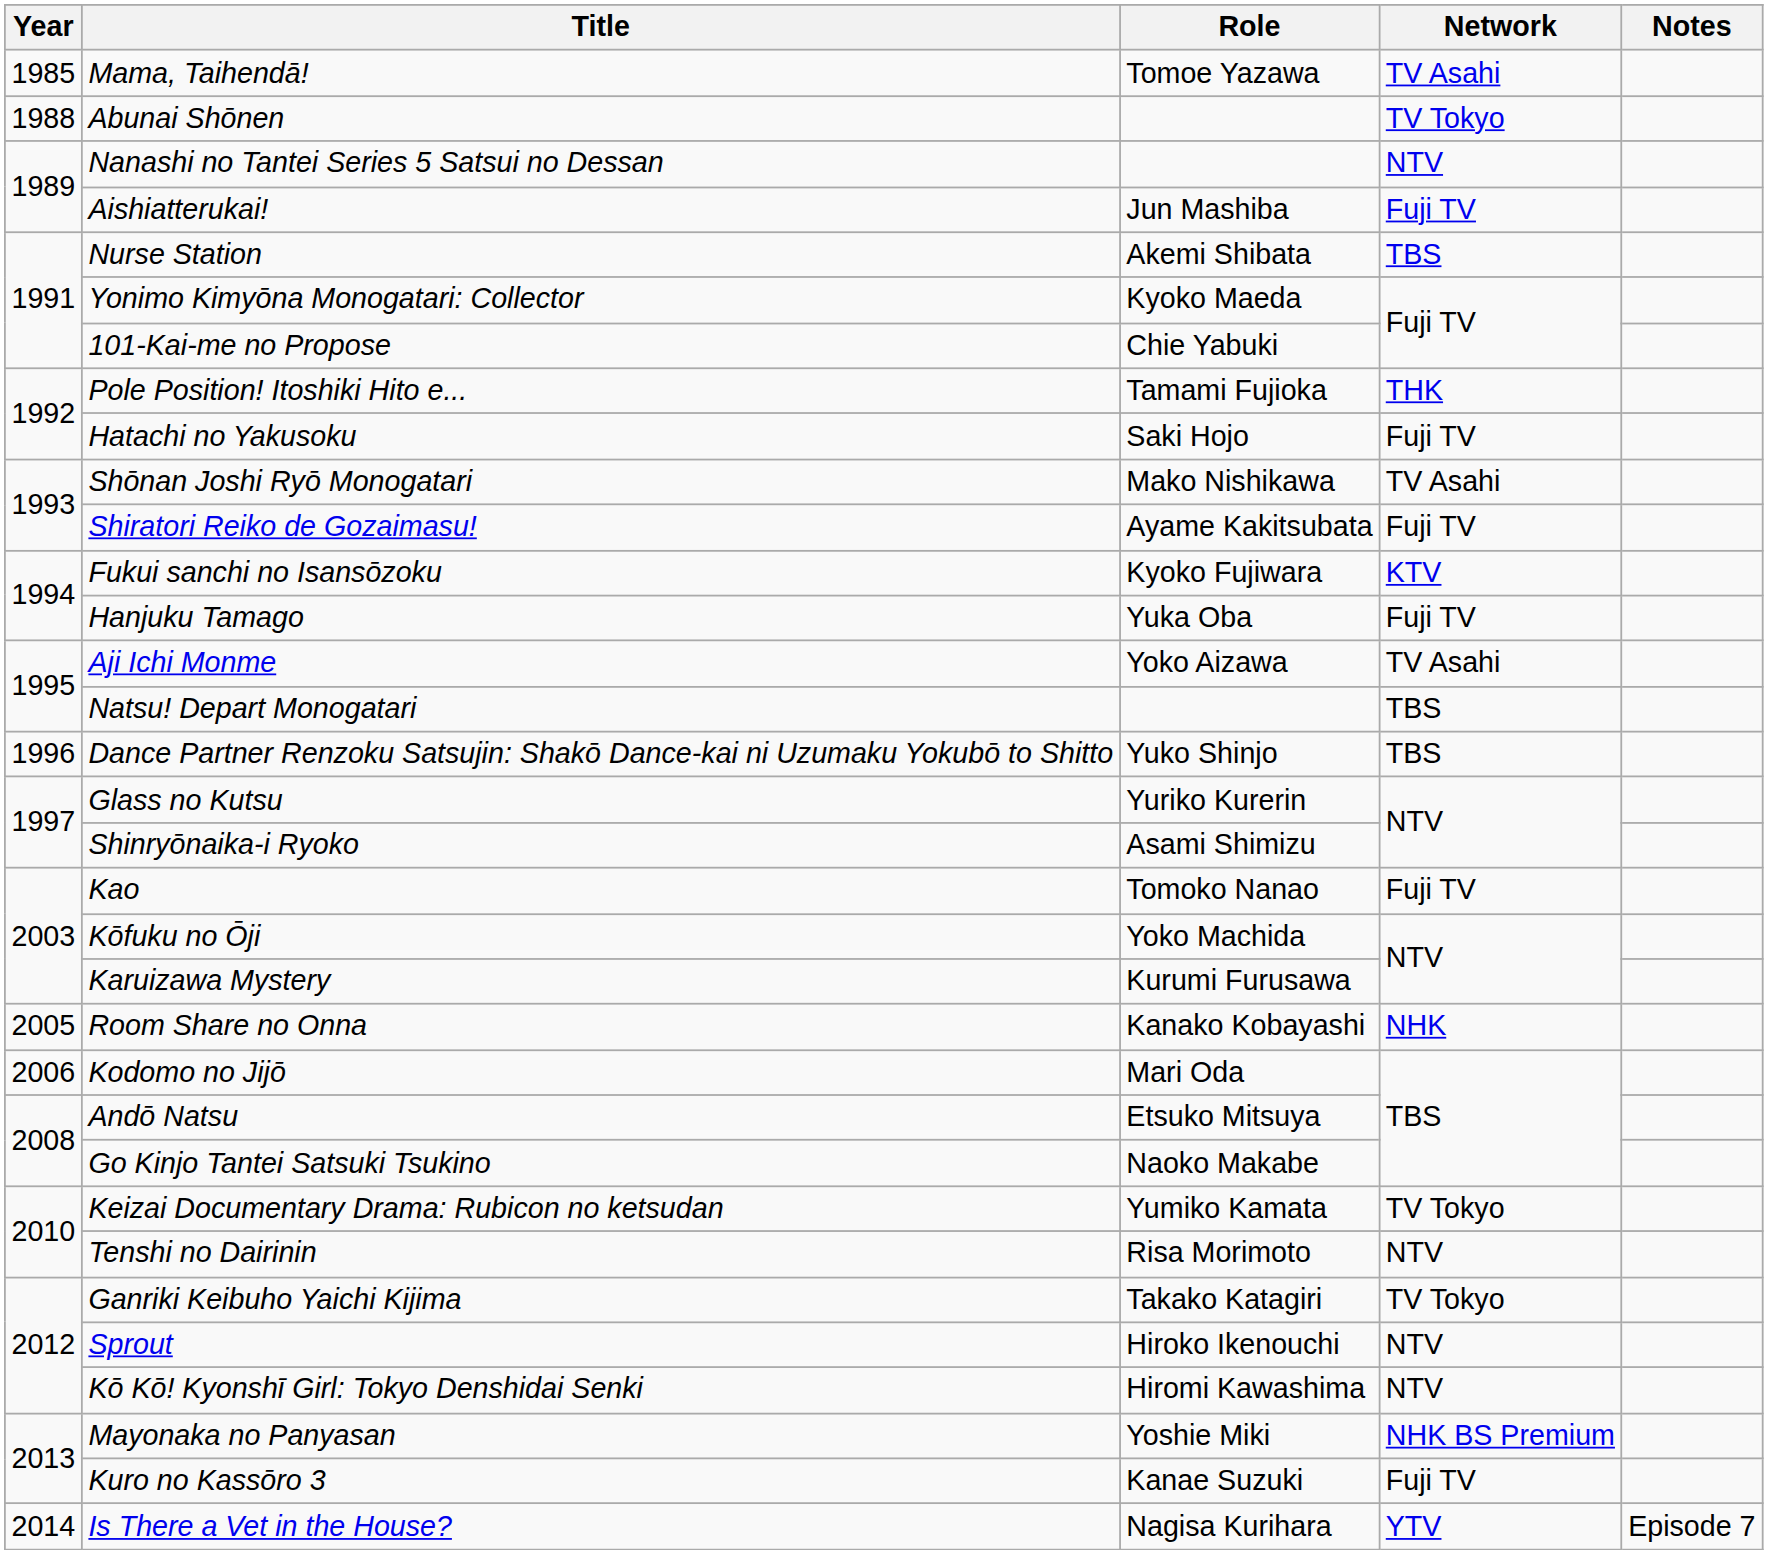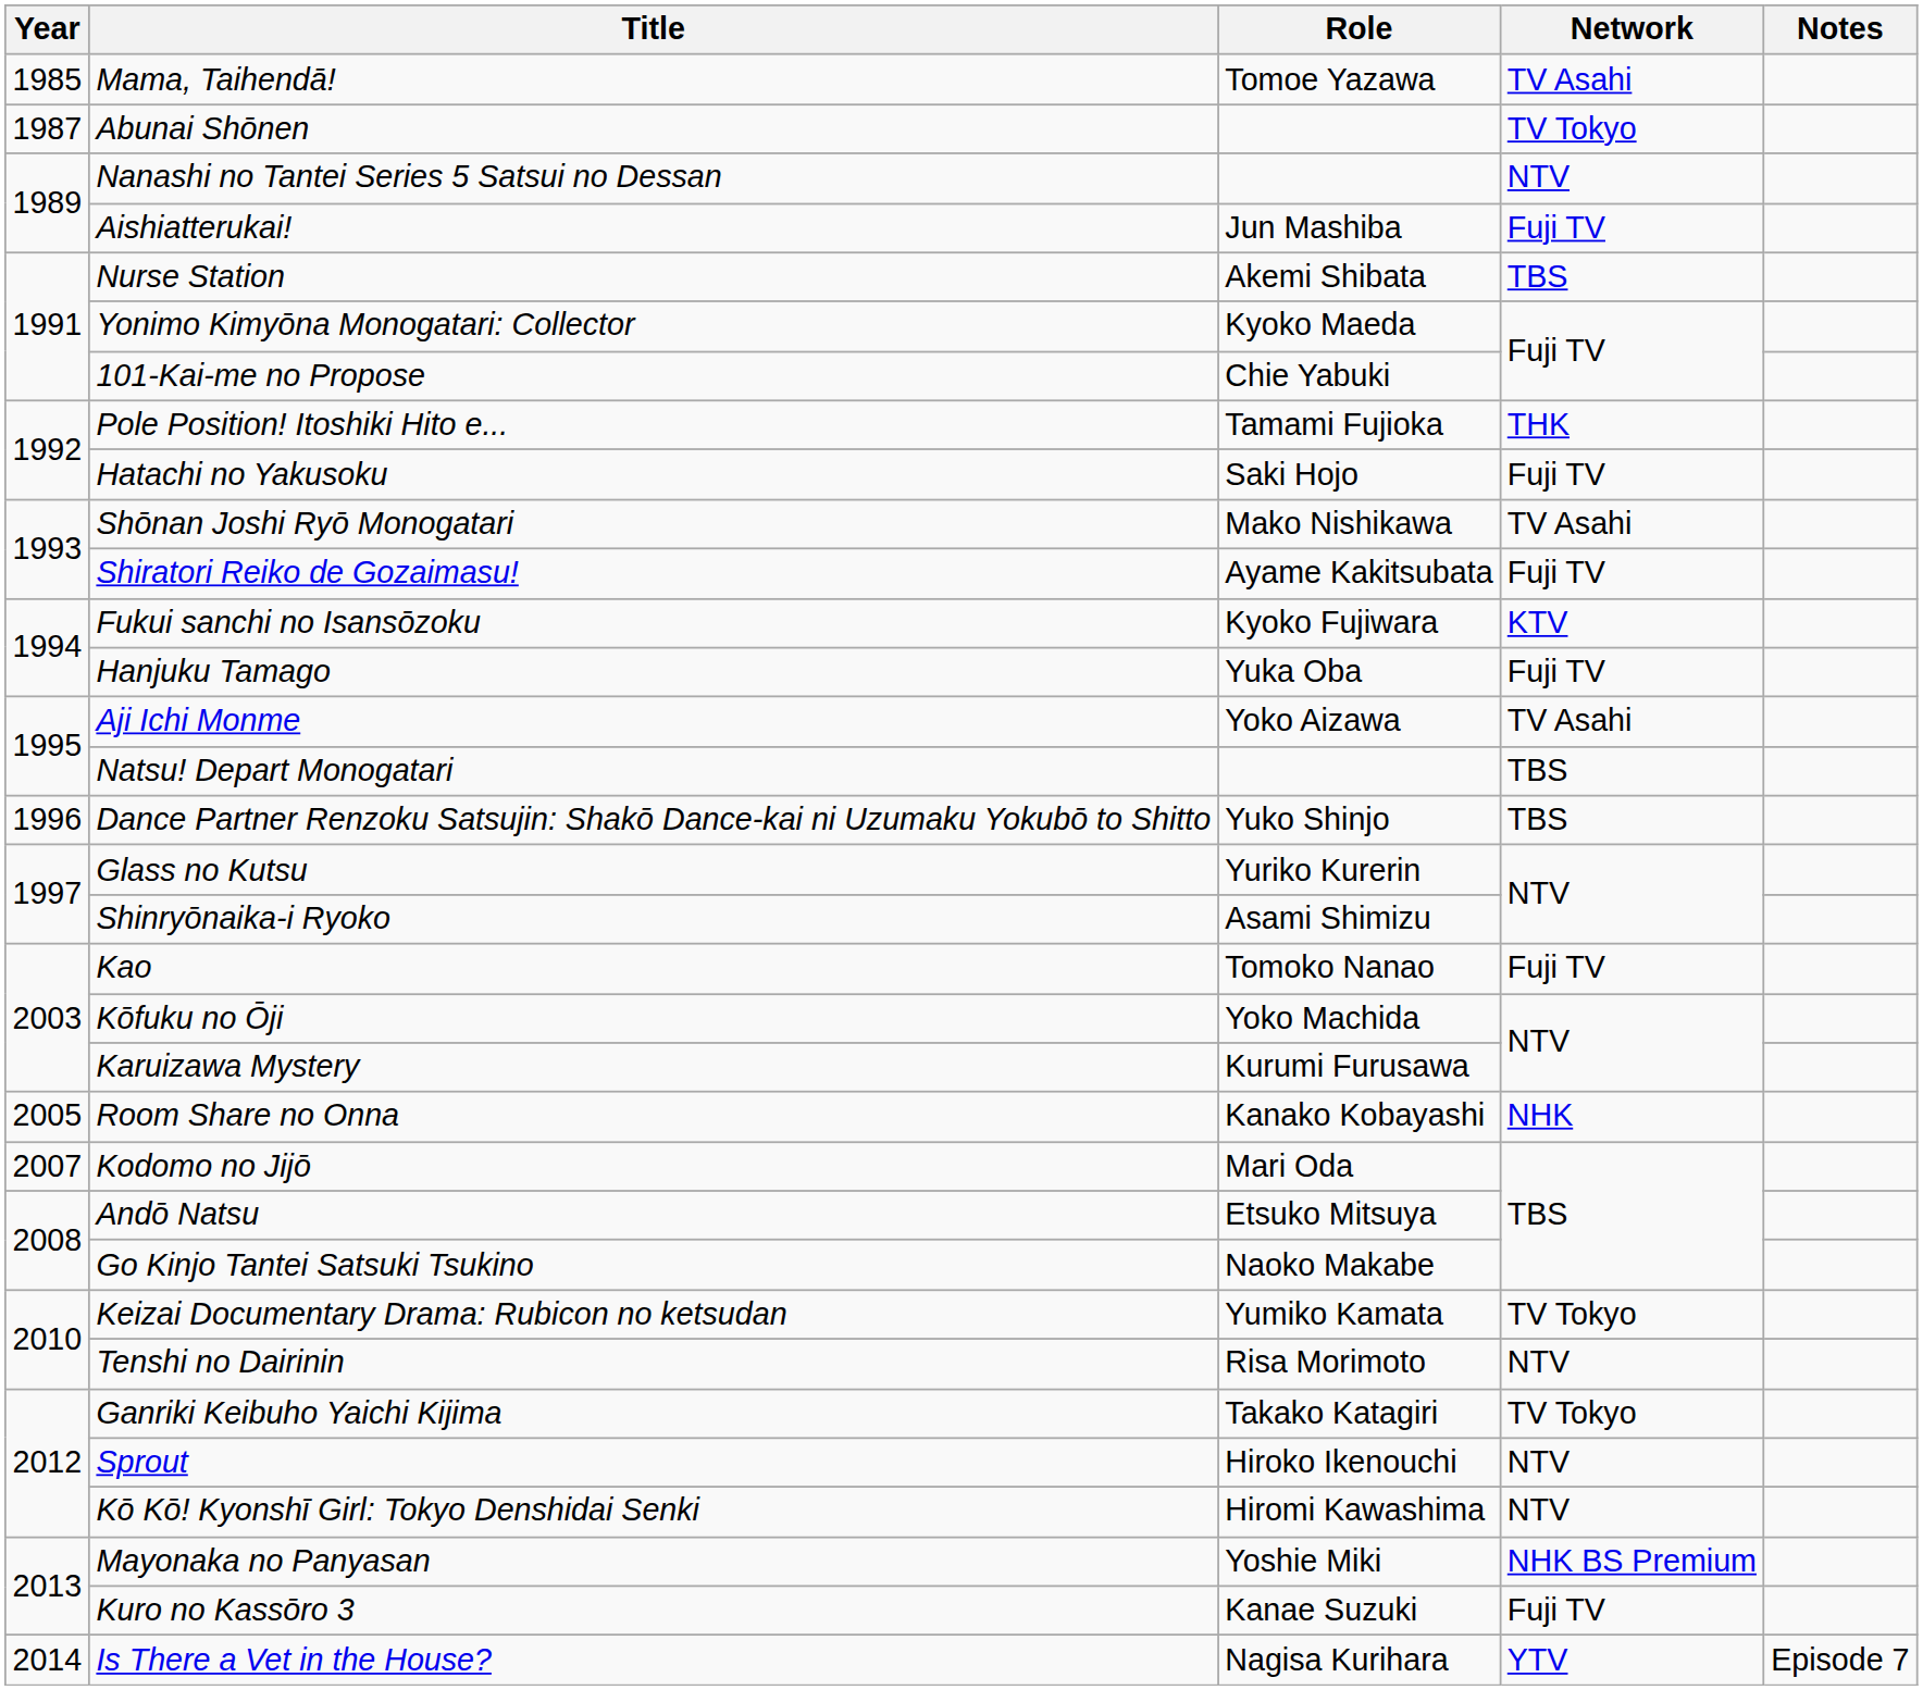Abunai Shōnen | Year: 1988 -> 1987
Kodomo no Jijō | Year: 2006 -> 2007
